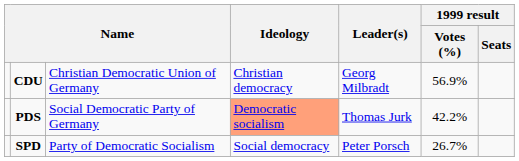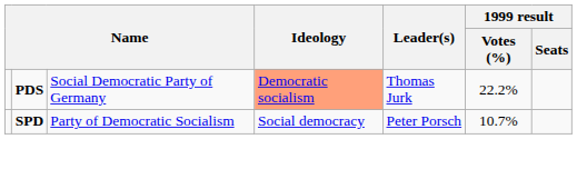- row: CDU | Christian Democratic Union of Germany | Christian democracy | Georg Milbradt | 56.9%
PDS | 1999 result / Votes (%): 42.2% -> 22.2%
SPD | 1999 result / Votes (%): 26.7% -> 10.7%
